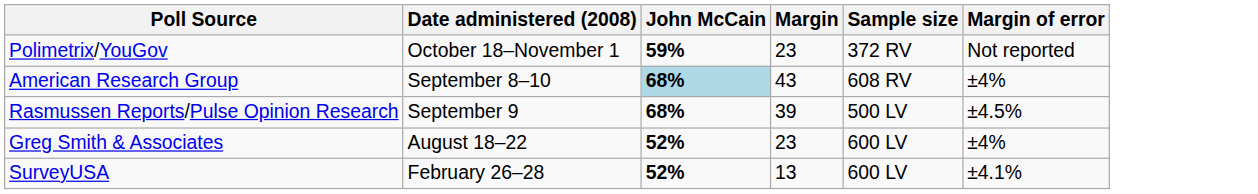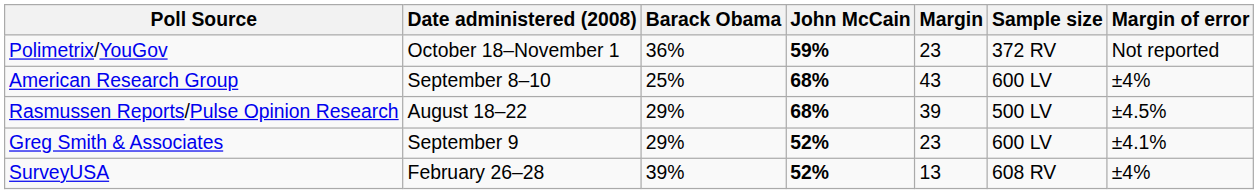+ column: Barack Obama | 36% | 25% | 29% | 29% | 39%
American Research Group | John McCain: lightblue background -> no background
American Research Group | Sample size: 608 RV -> 600 LV
Rasmussen Reports/Pulse Opinion Research | Date administered (2008): September 9 -> August 18–22
Greg Smith & Associates | Date administered (2008): August 18–22 -> September 9
Greg Smith & Associates | Margin of error: ±4% -> ±4.1%
SurveyUSA | Sample size: 600 LV -> 608 RV
SurveyUSA | Margin of error: ±4.1% -> ±4%
